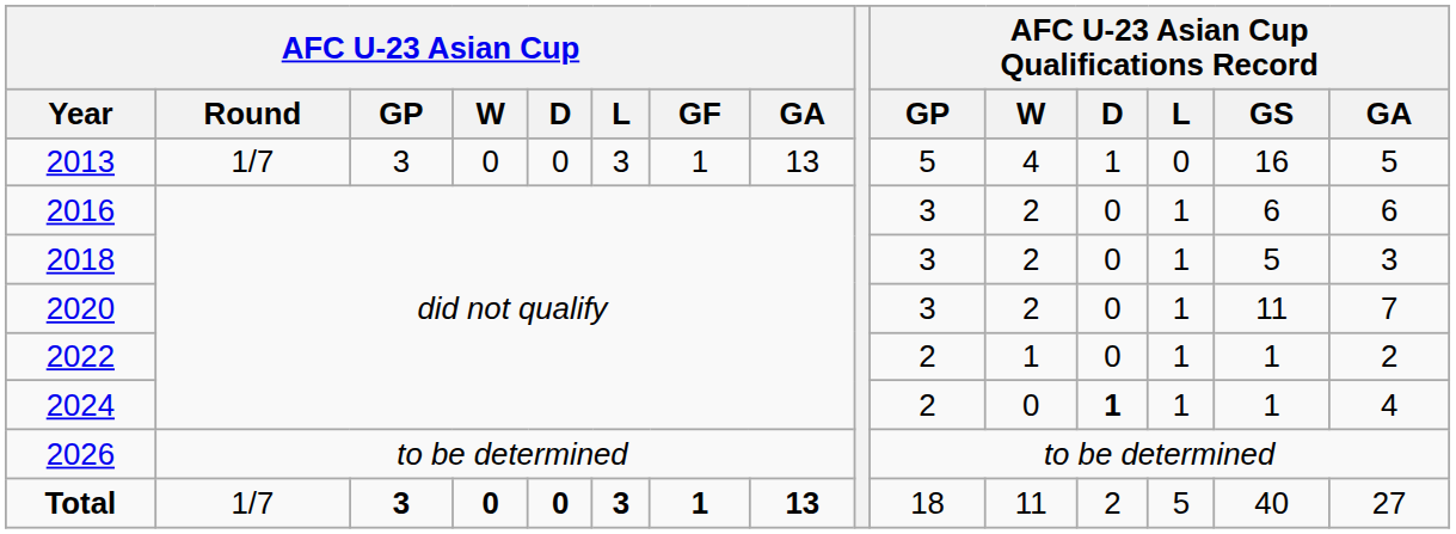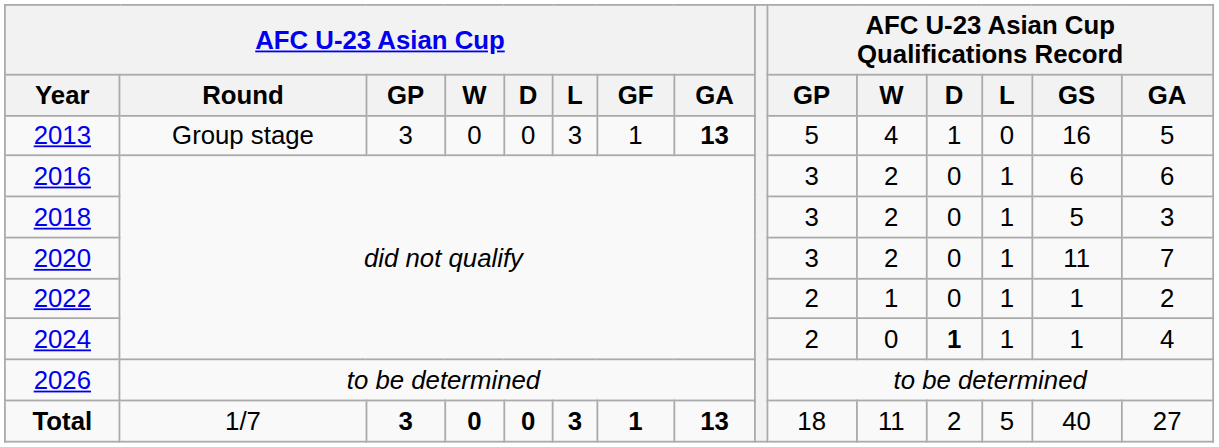2013 | AFC U-23 Asian Cup / Round: 1/7 -> Group stage
2013 | AFC U-23 Asian Cup / GA: normal -> bold
